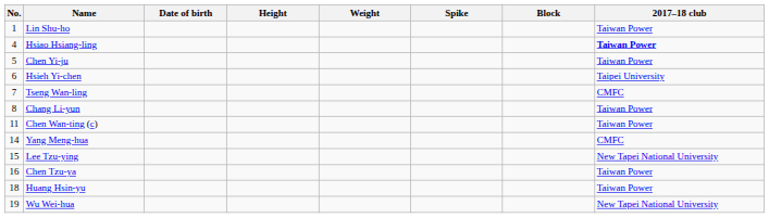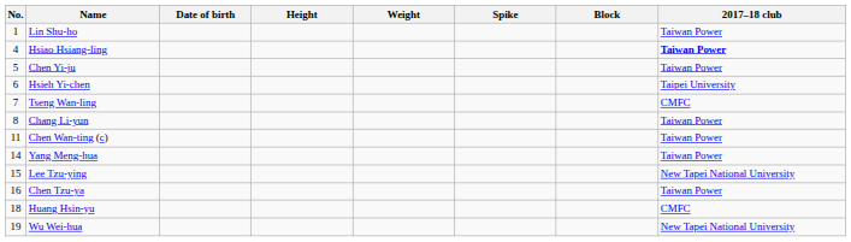Yang Meng-hua | 2017–18 club: CMFC -> Taiwan Power
Huang Hsin-yu | 2017–18 club: Taiwan Power -> CMFC
